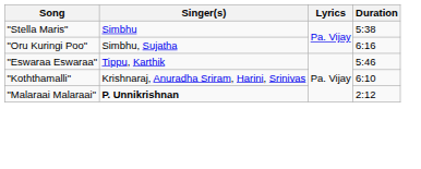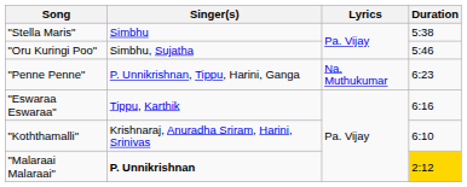"Oru Kuringi Poo" | Duration: 6:16 -> 5:46
+ row: "Penne Penne" | P. Unnikrishnan, Tippu, Harini, Ganga | Na. Muthukumar | 6:23
"Eswaraa Eswaraa" | Duration: 5:46 -> 6:16
"Malaraai Malaraai" | Duration: no background -> gold background
